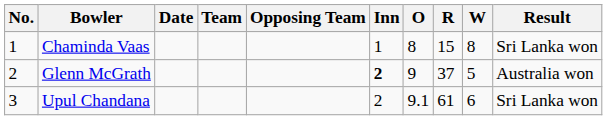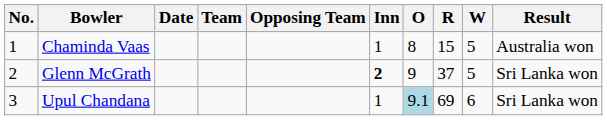Chaminda Vaas | W: 8 -> 5
Chaminda Vaas | Result: Sri Lanka won -> Australia won
Glenn McGrath | Result: Australia won -> Sri Lanka won
Upul Chandana | Inn: 2 -> 1
Upul Chandana | O: no background -> lightblue background
Upul Chandana | R: 61 -> 69
